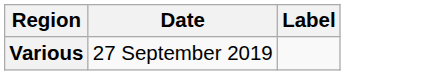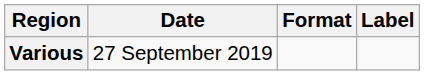+ column: Format
